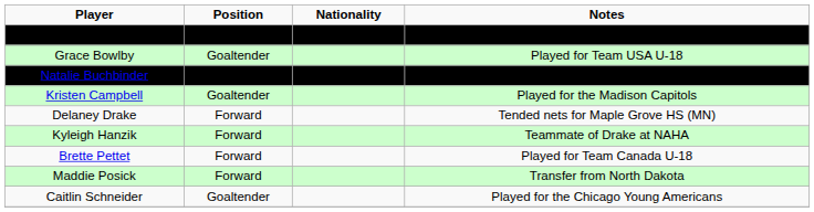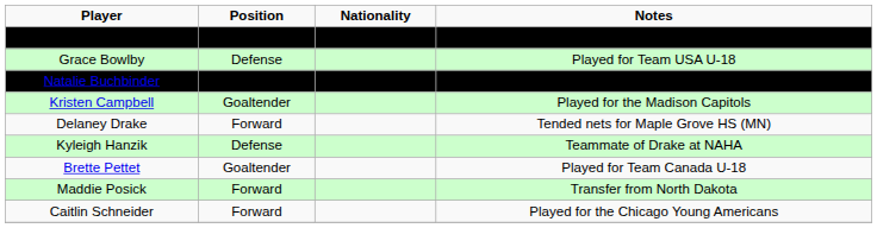Grace Bowlby | Position: Goaltender -> Defense
Kyleigh Hanzik | Position: Forward -> Defense
Brette Pettet | Position: Forward -> Goaltender
Caitlin Schneider | Position: Goaltender -> Forward
